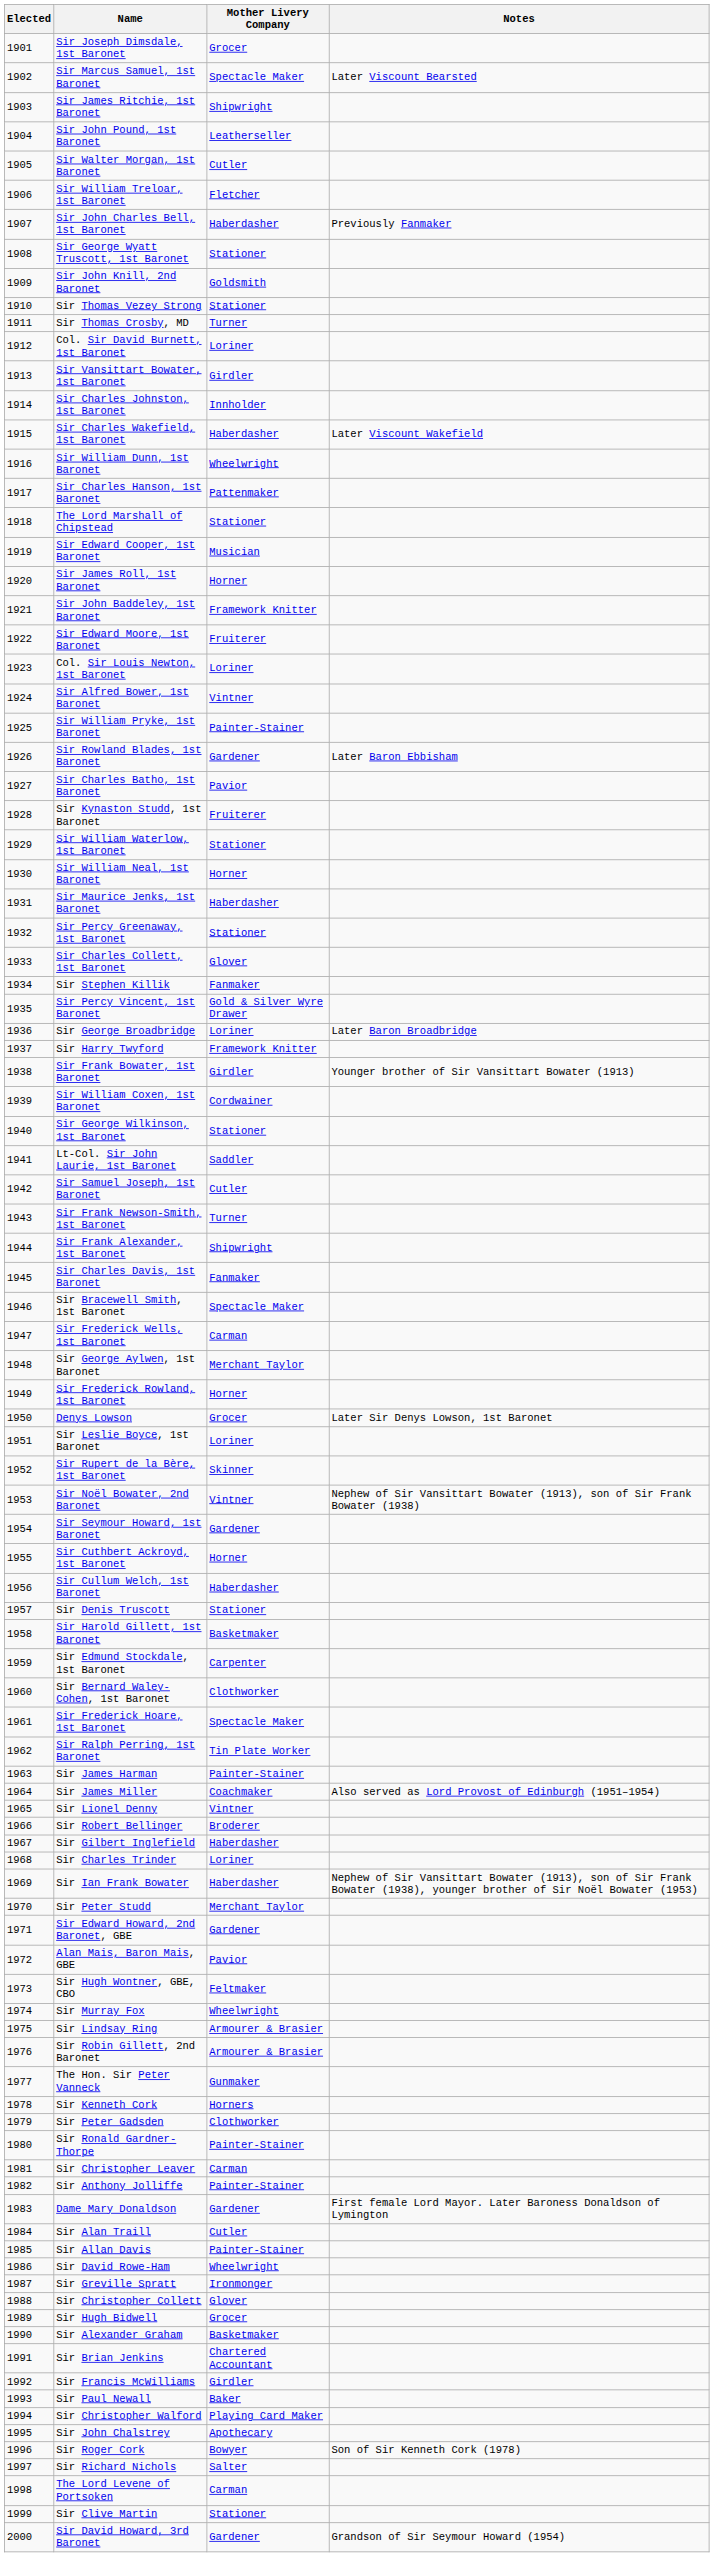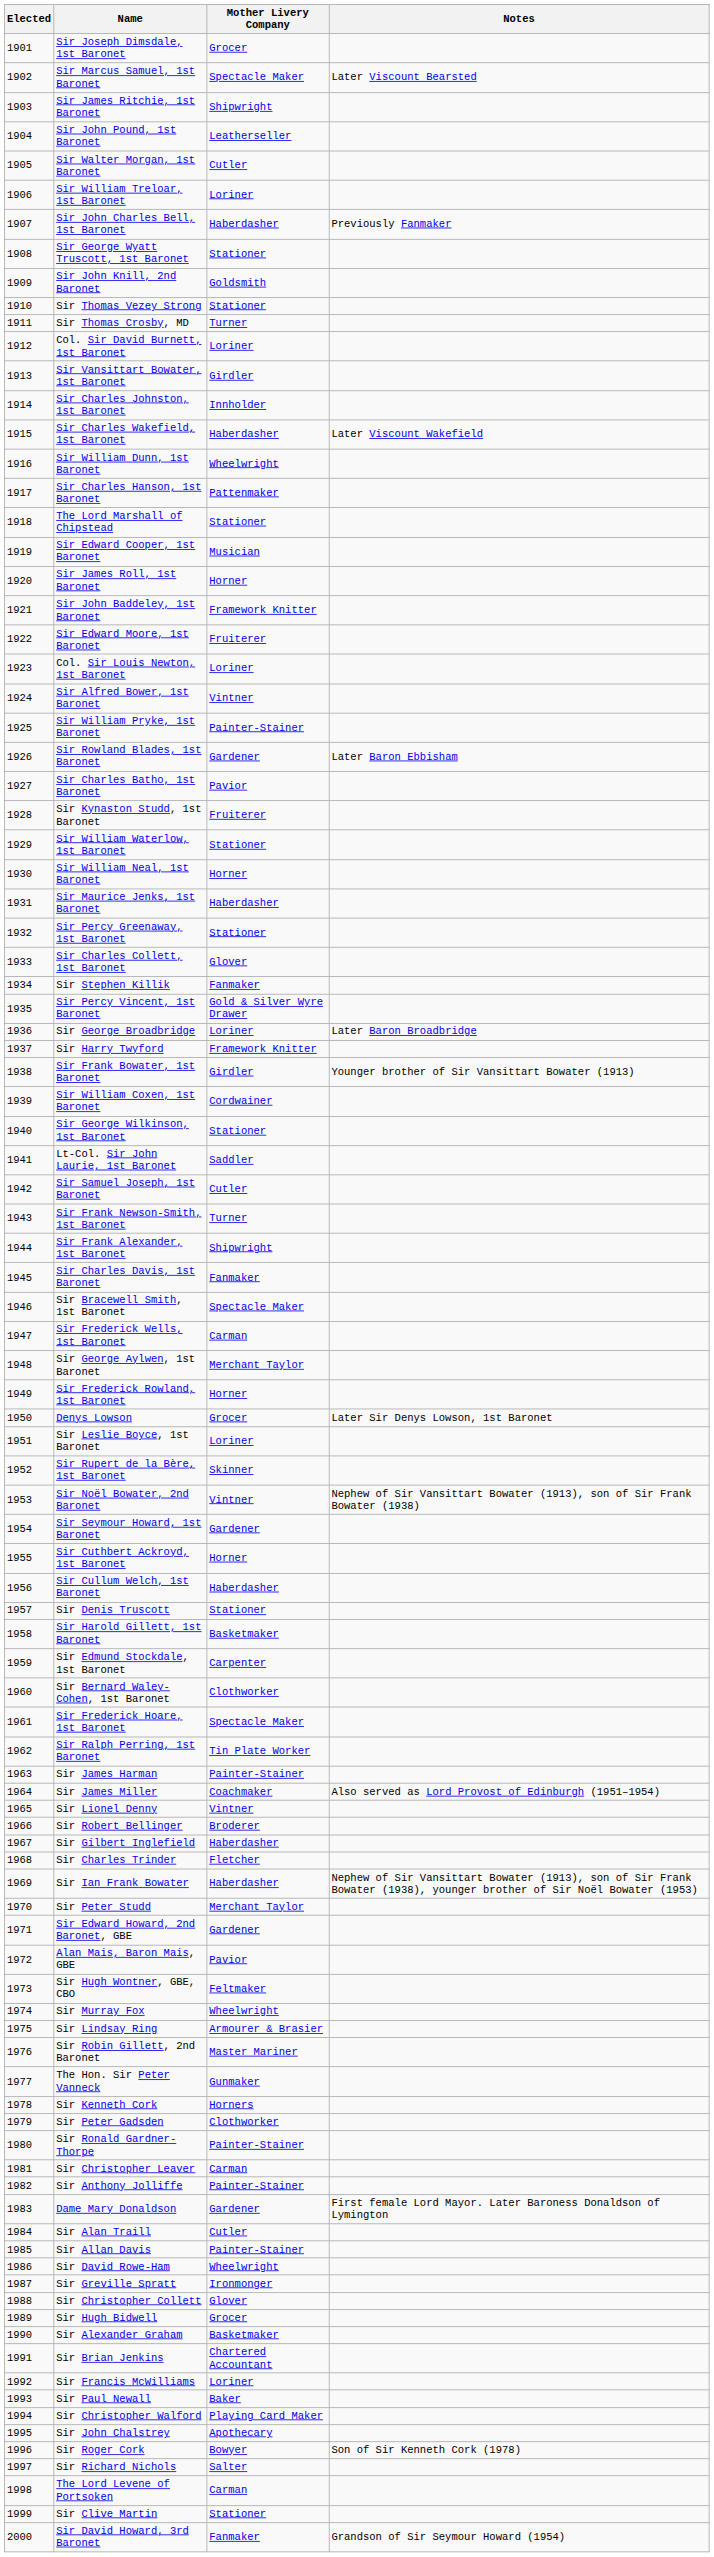Sir William Treloar, 1st Baronet | Mother Livery Company: Fletcher -> Loriner
Sir Charles Trinder | Mother Livery Company: Loriner -> Fletcher
Sir Robin Gillett, 2nd Baronet | Mother Livery Company: Armourer & Brasier -> Master Mariner
Sir Francis McWilliams | Mother Livery Company: Girdler -> Loriner
Sir David Howard, 3rd Baronet | Mother Livery Company: Gardener -> Fanmaker
